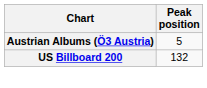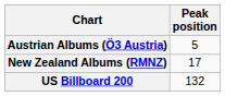+ row: New Zealand Albums (RMNZ) | 17
